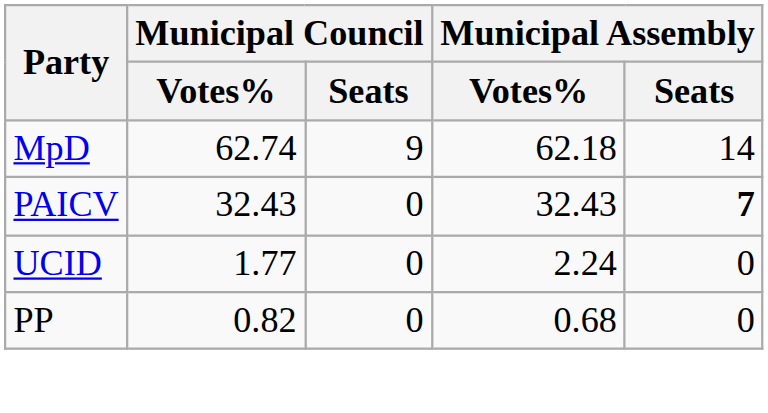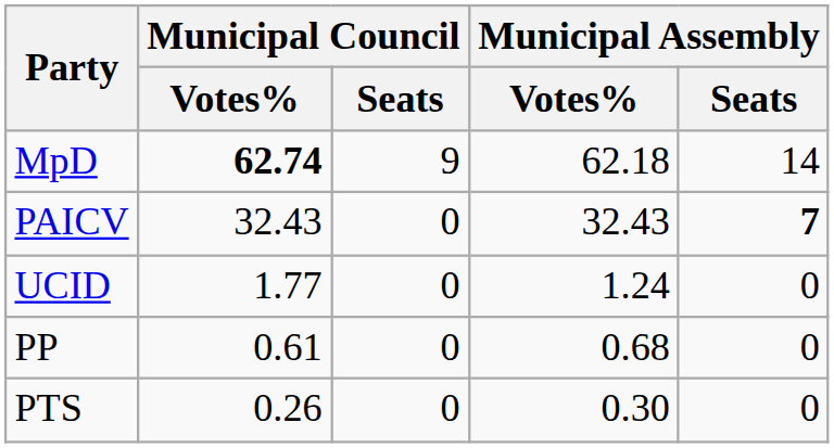MpD | Municipal Council / Votes%: normal -> bold
UCID | Municipal Assembly / Votes%: 2.24 -> 1.24
PP | Municipal Council / Votes%: 0.82 -> 0.61
+ row: PTS | 0.26 | 0 | 0.30 | 0
